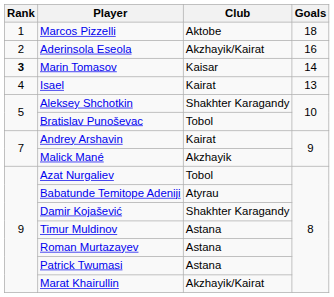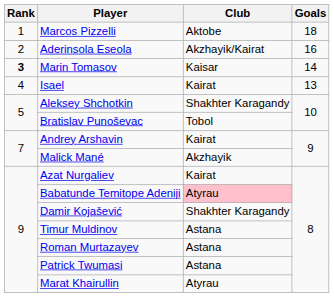Azat Nurgaliev | Club: Tobol -> Kairat
Babatunde Temitope Adeniji | Club: no background -> pink background
Marat Khairullin | Club: Akzhayik/Kairat -> Atyrau
